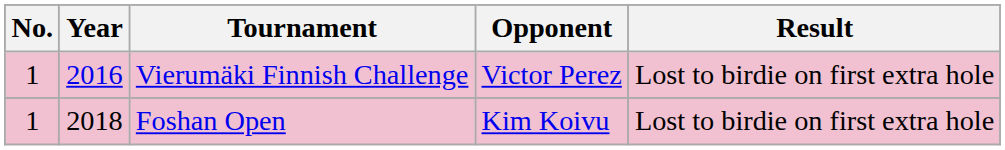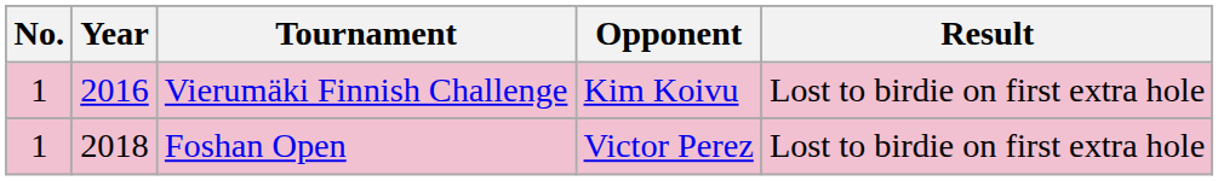Vierumäki Finnish Challenge | Opponent: Victor Perez -> Kim Koivu
Foshan Open | Opponent: Kim Koivu -> Victor Perez
